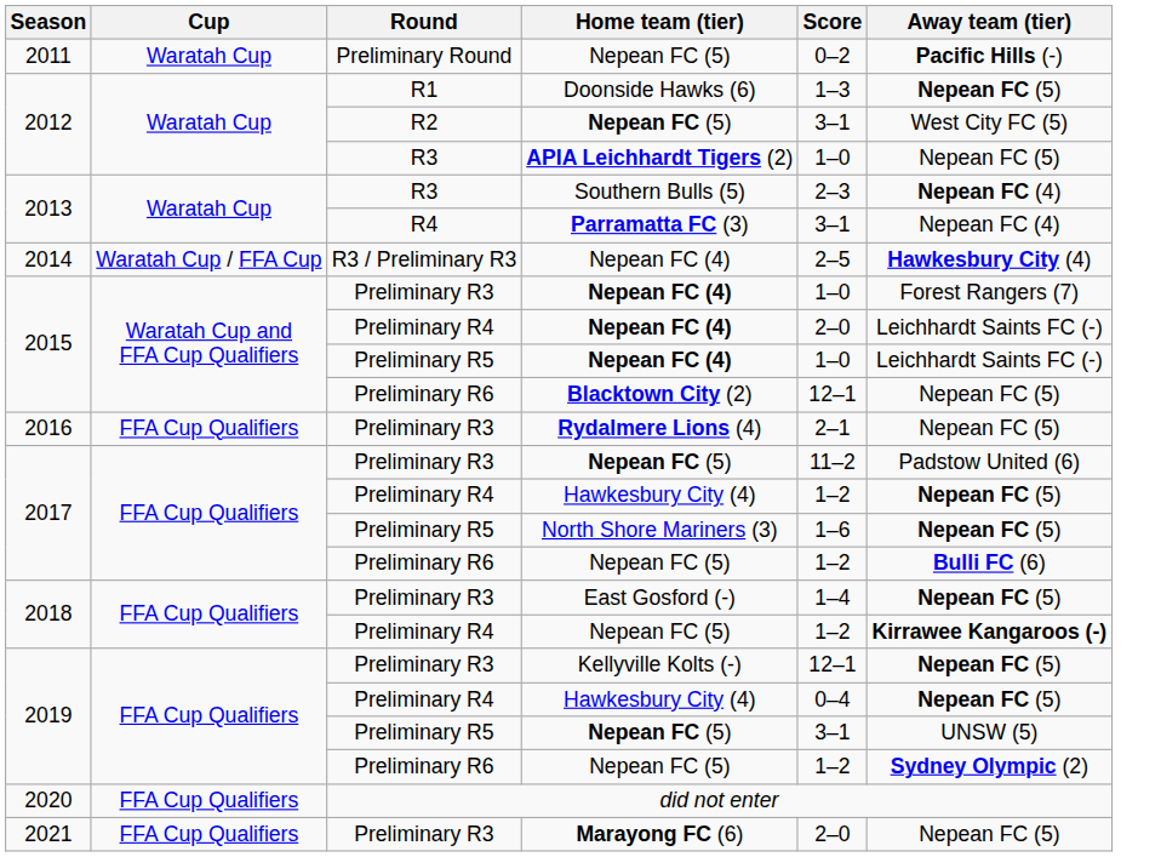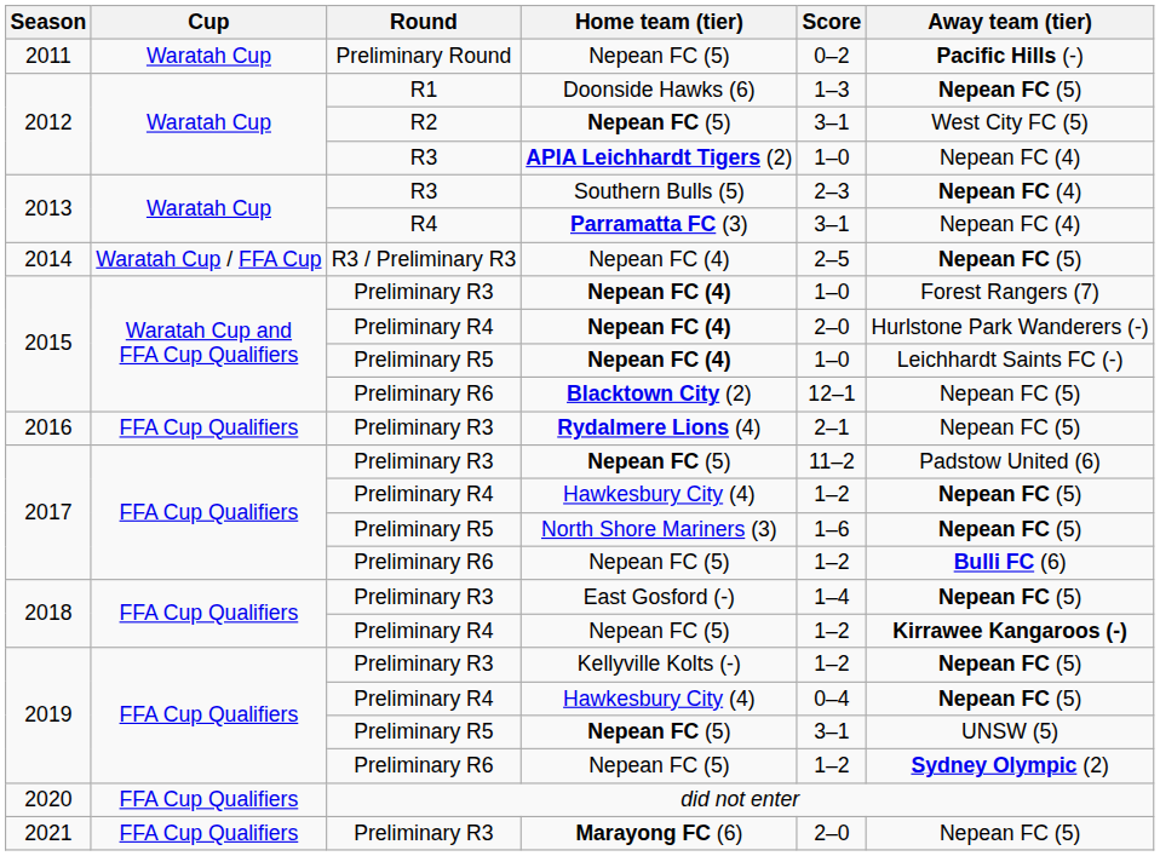APIA Leichhardt Tigers (2) | Away team (tier): Nepean FC (5) -> Nepean FC (4)
R3 / Preliminary R3 / Nepean FC (4) | Away team (tier): Hawkesbury City (4) -> Nepean FC (5)
Preliminary R4 / Nepean FC (4) | Away team (tier): Leichhardt Saints FC (-) -> Hurlstone Park Wanderers (-)
Kellyville Kolts (-) | Score: 12–1 -> 1–2
